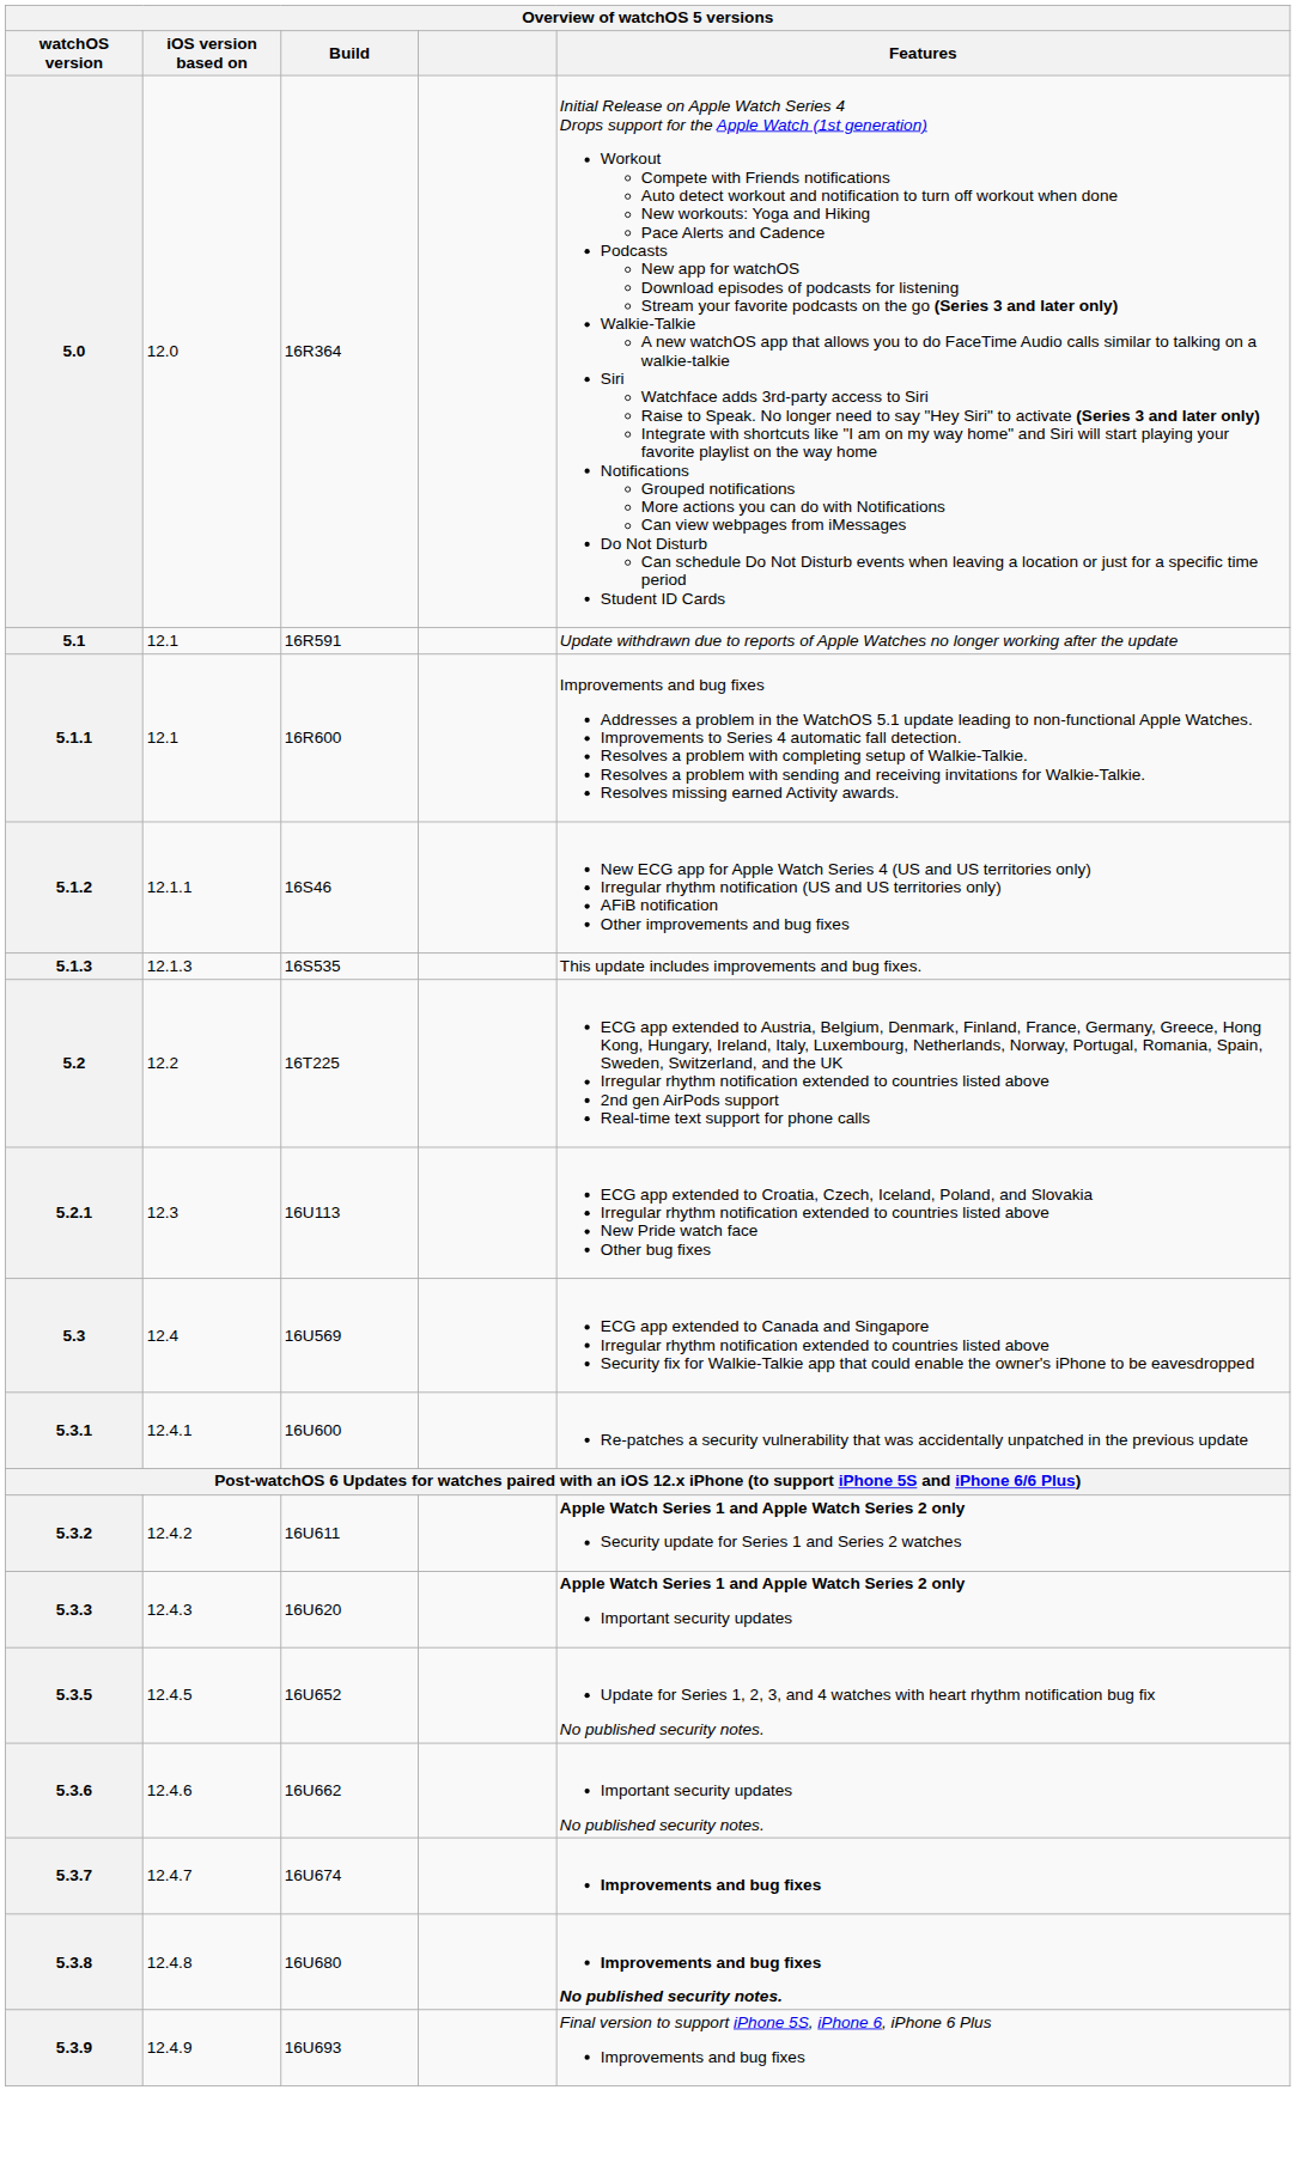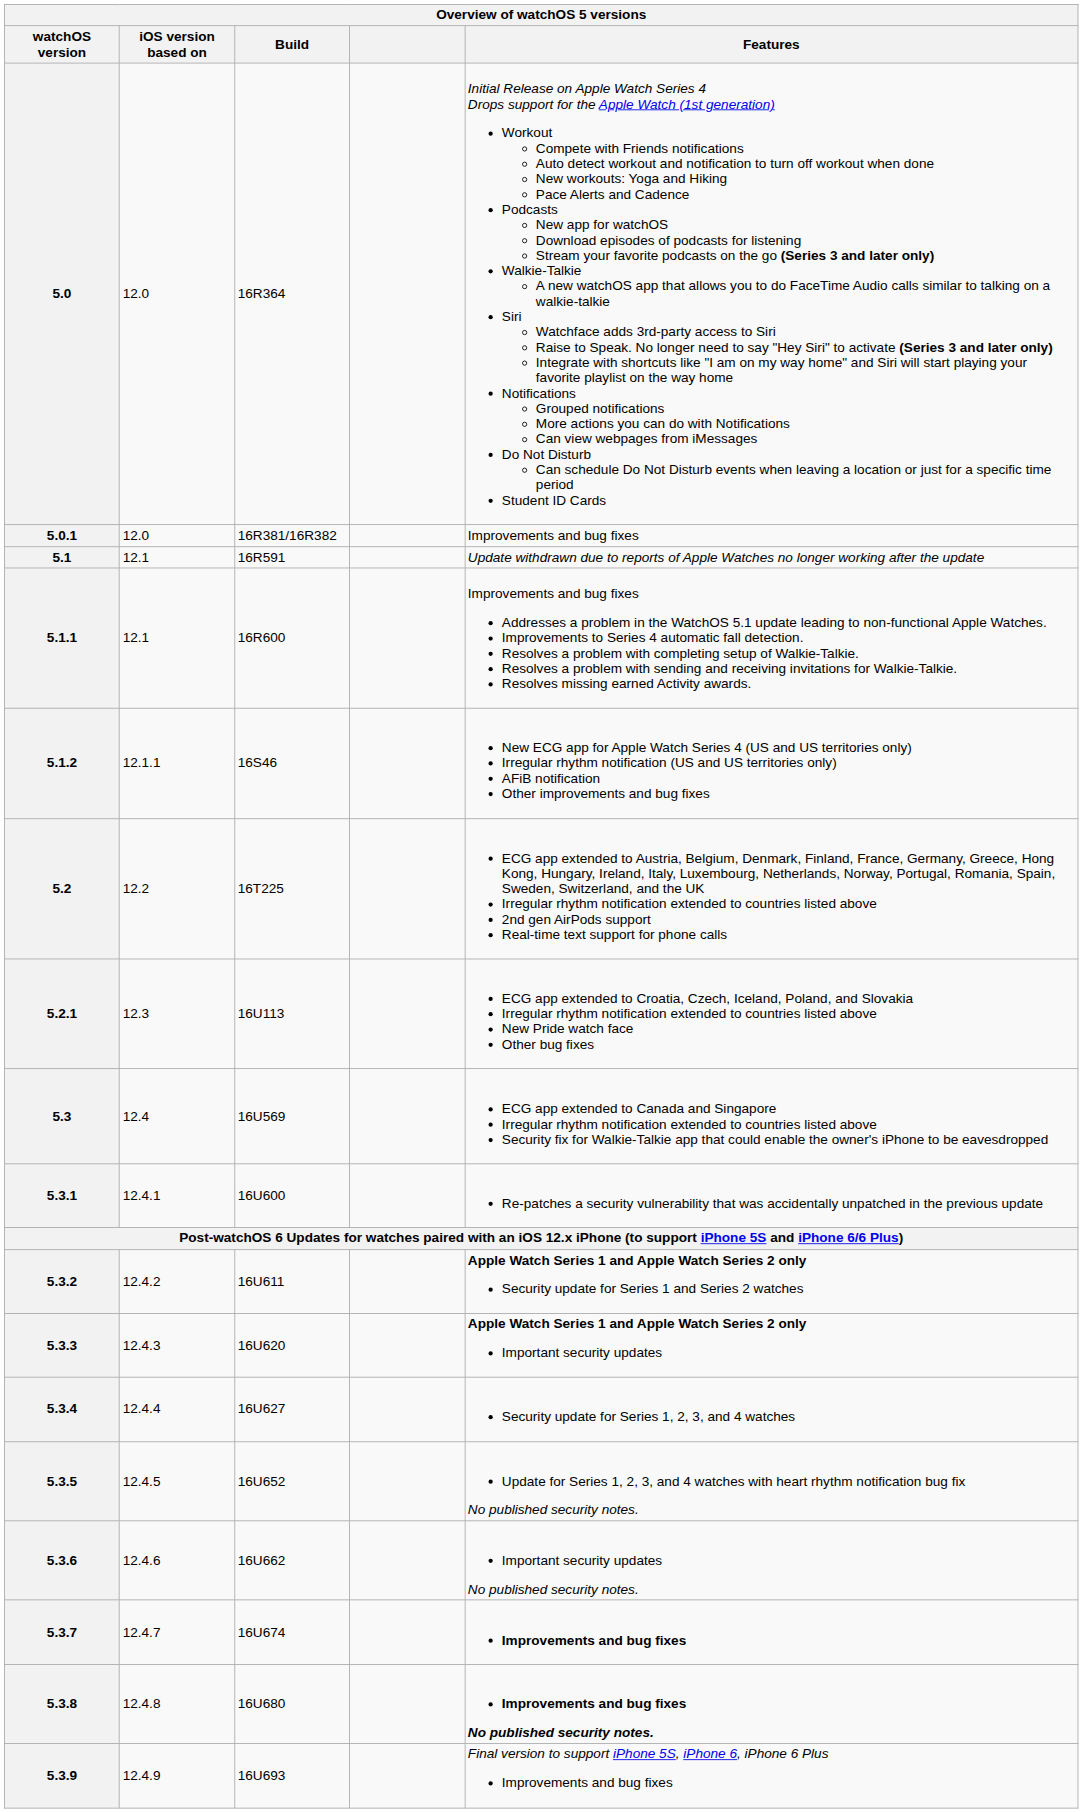+ row: 5.0.1 | 12.0 | 16R381/16R382 | Improvements and bug fixes
- row: 5.1.3 | 12.1.3 | 16S535 | This update includes improvements and bug fixes.
+ row: 5.3.4 | 12.4.4 | 16U627 | Security update for Series 1, 2, 3, and 4 watches
